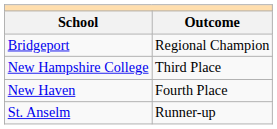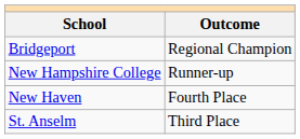New Hampshire College | Outcome: Third Place -> Runner-up
St. Anselm | Outcome: Runner-up -> Third Place
